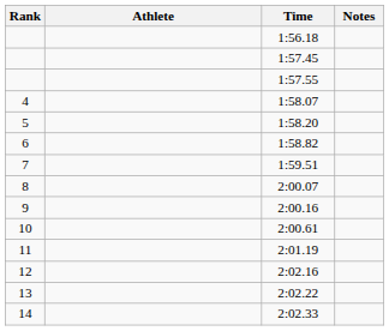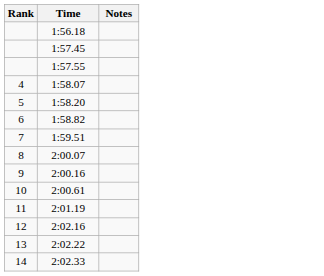- column: Athlete
